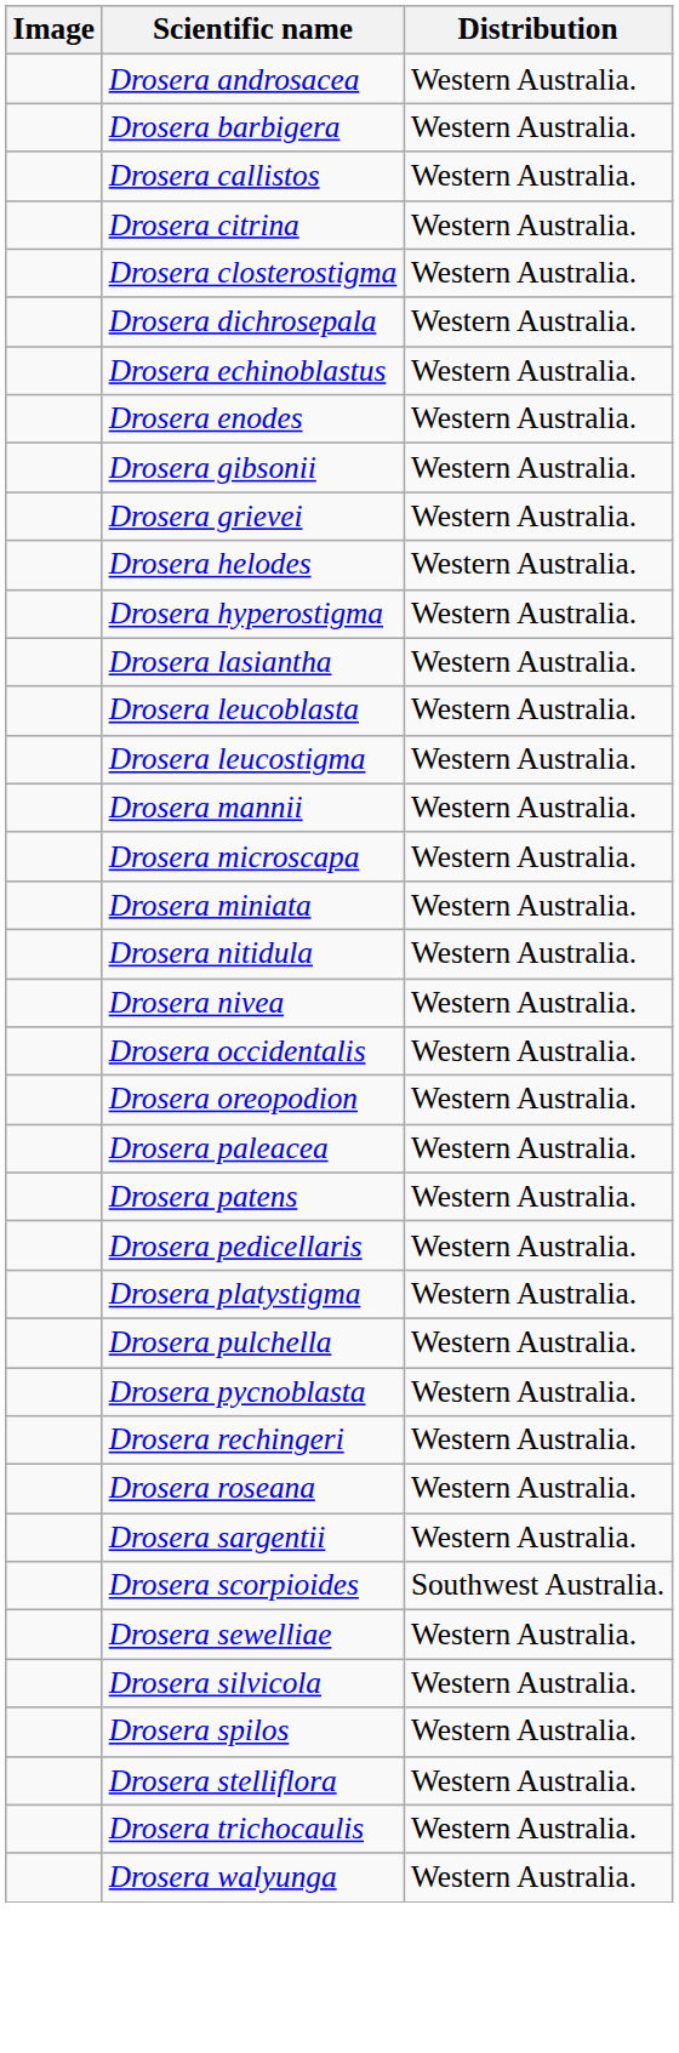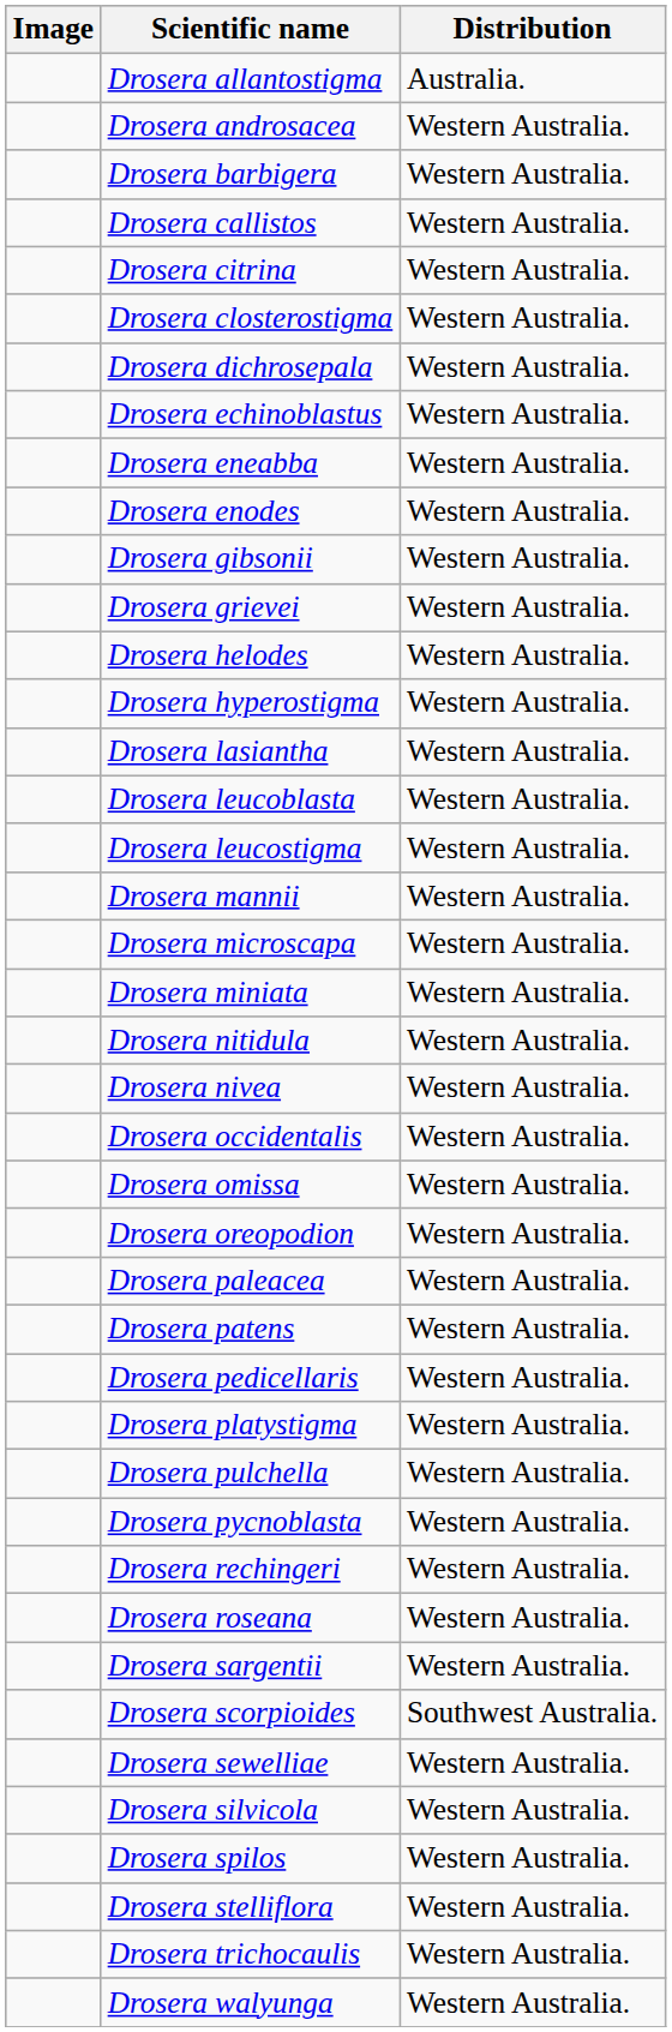+ row: Drosera allantostigma | Australia.
+ row: Drosera eneabba | Western Australia.
+ row: Drosera omissa | Western Australia.
